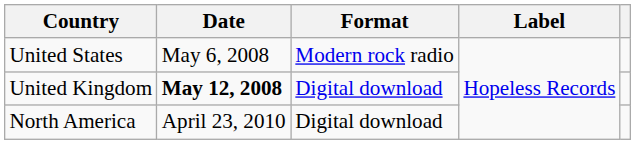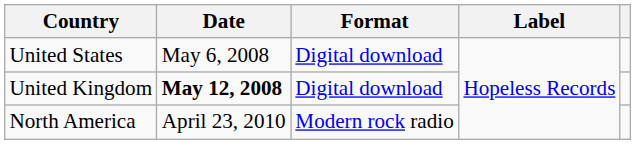United States | Format: Modern rock radio -> Digital download
North America | Format: Digital download -> Modern rock radio
